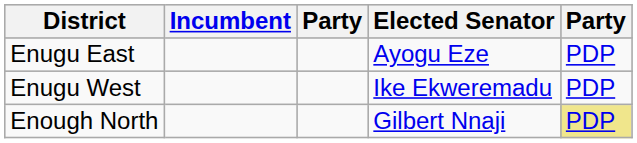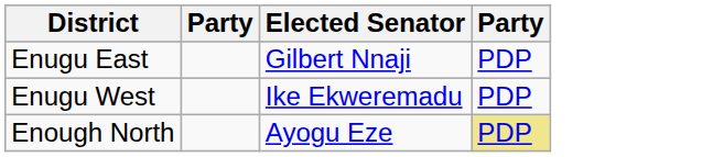- column: Incumbent
Enugu East | Elected Senator: Ayogu Eze -> Gilbert Nnaji
Enough North | Elected Senator: Gilbert Nnaji -> Ayogu Eze
